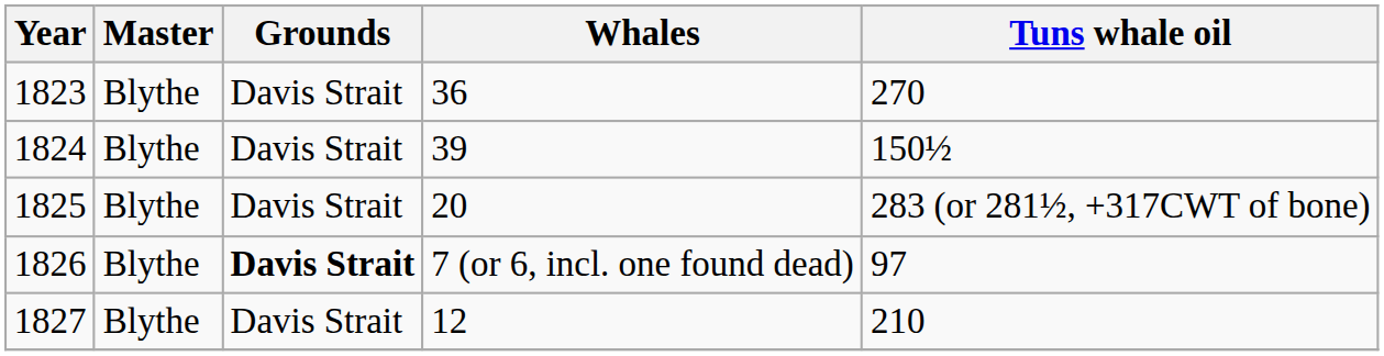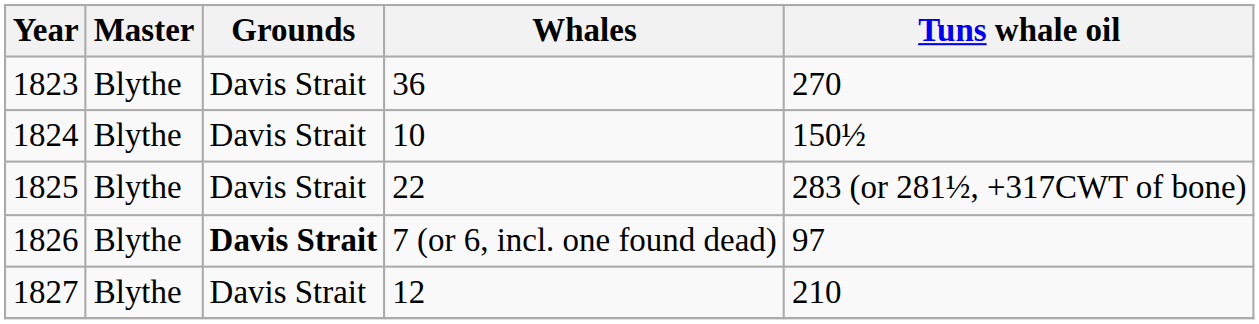1824 | Whales: 39 -> 10
1825 | Whales: 20 -> 22
